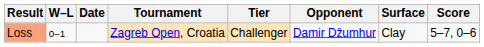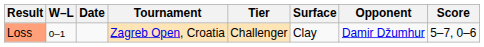columns swapped: Surface <-> Opponent
